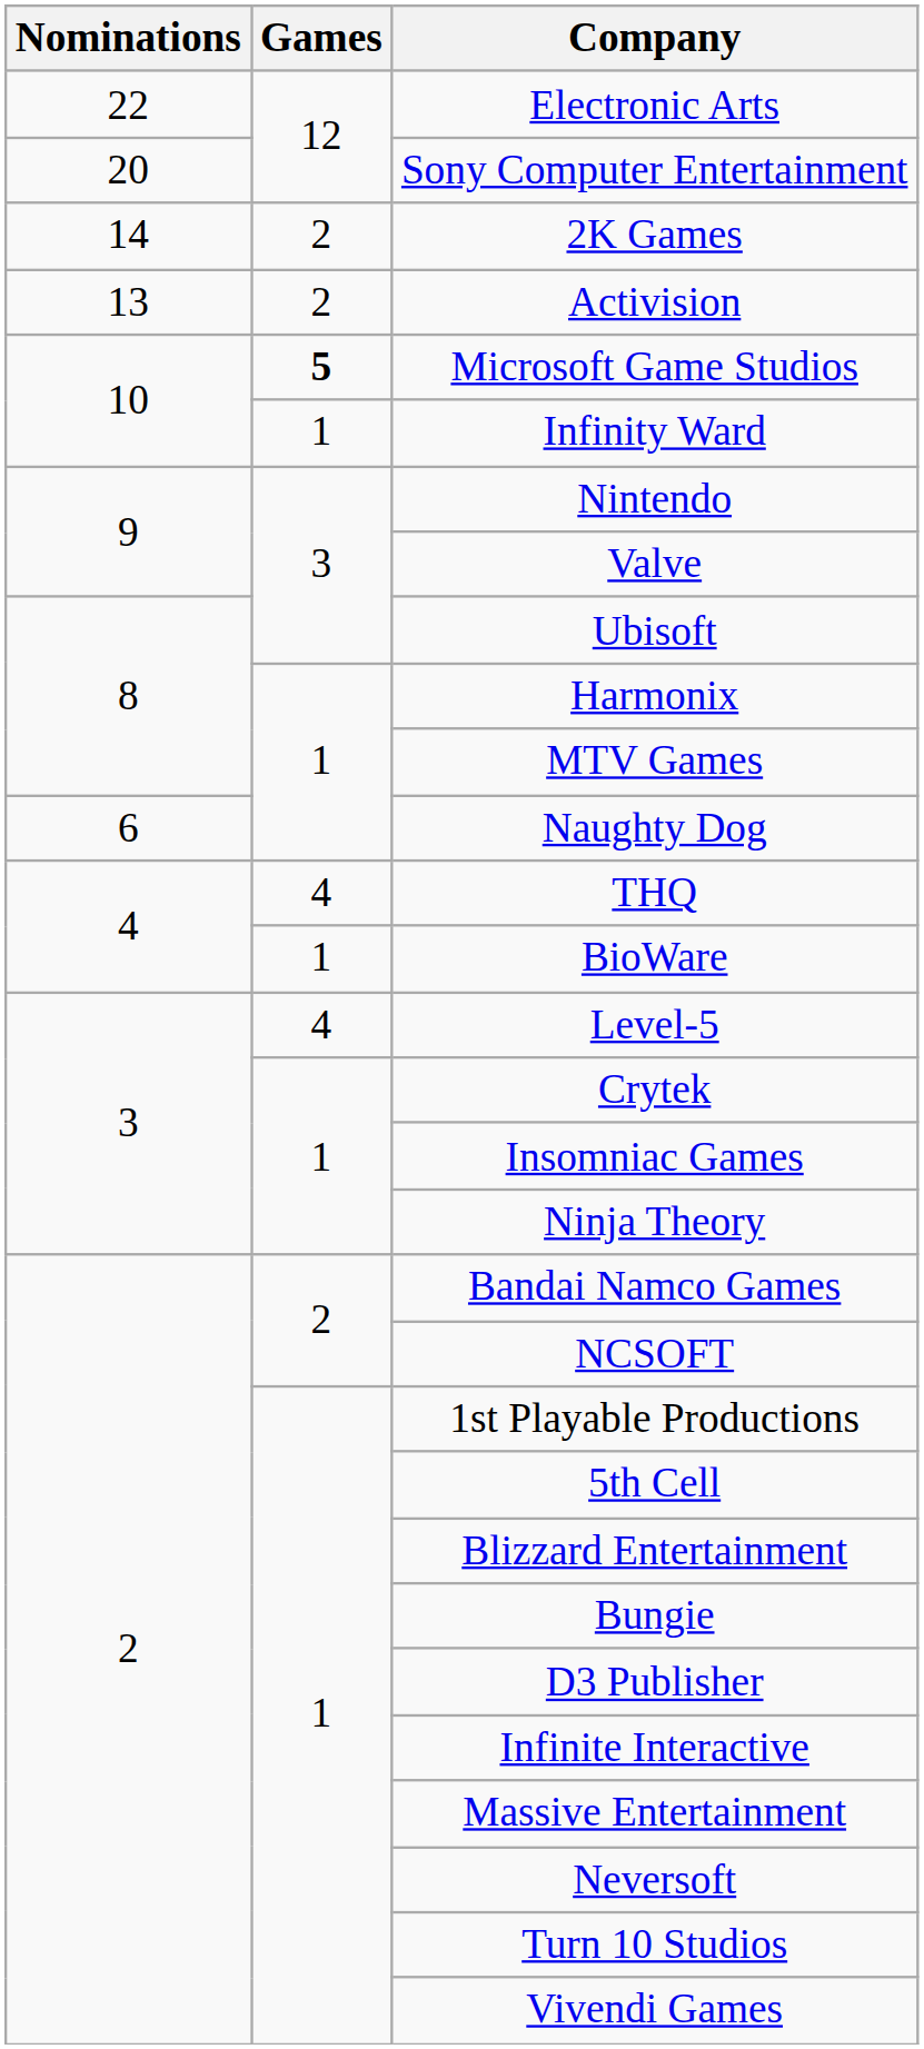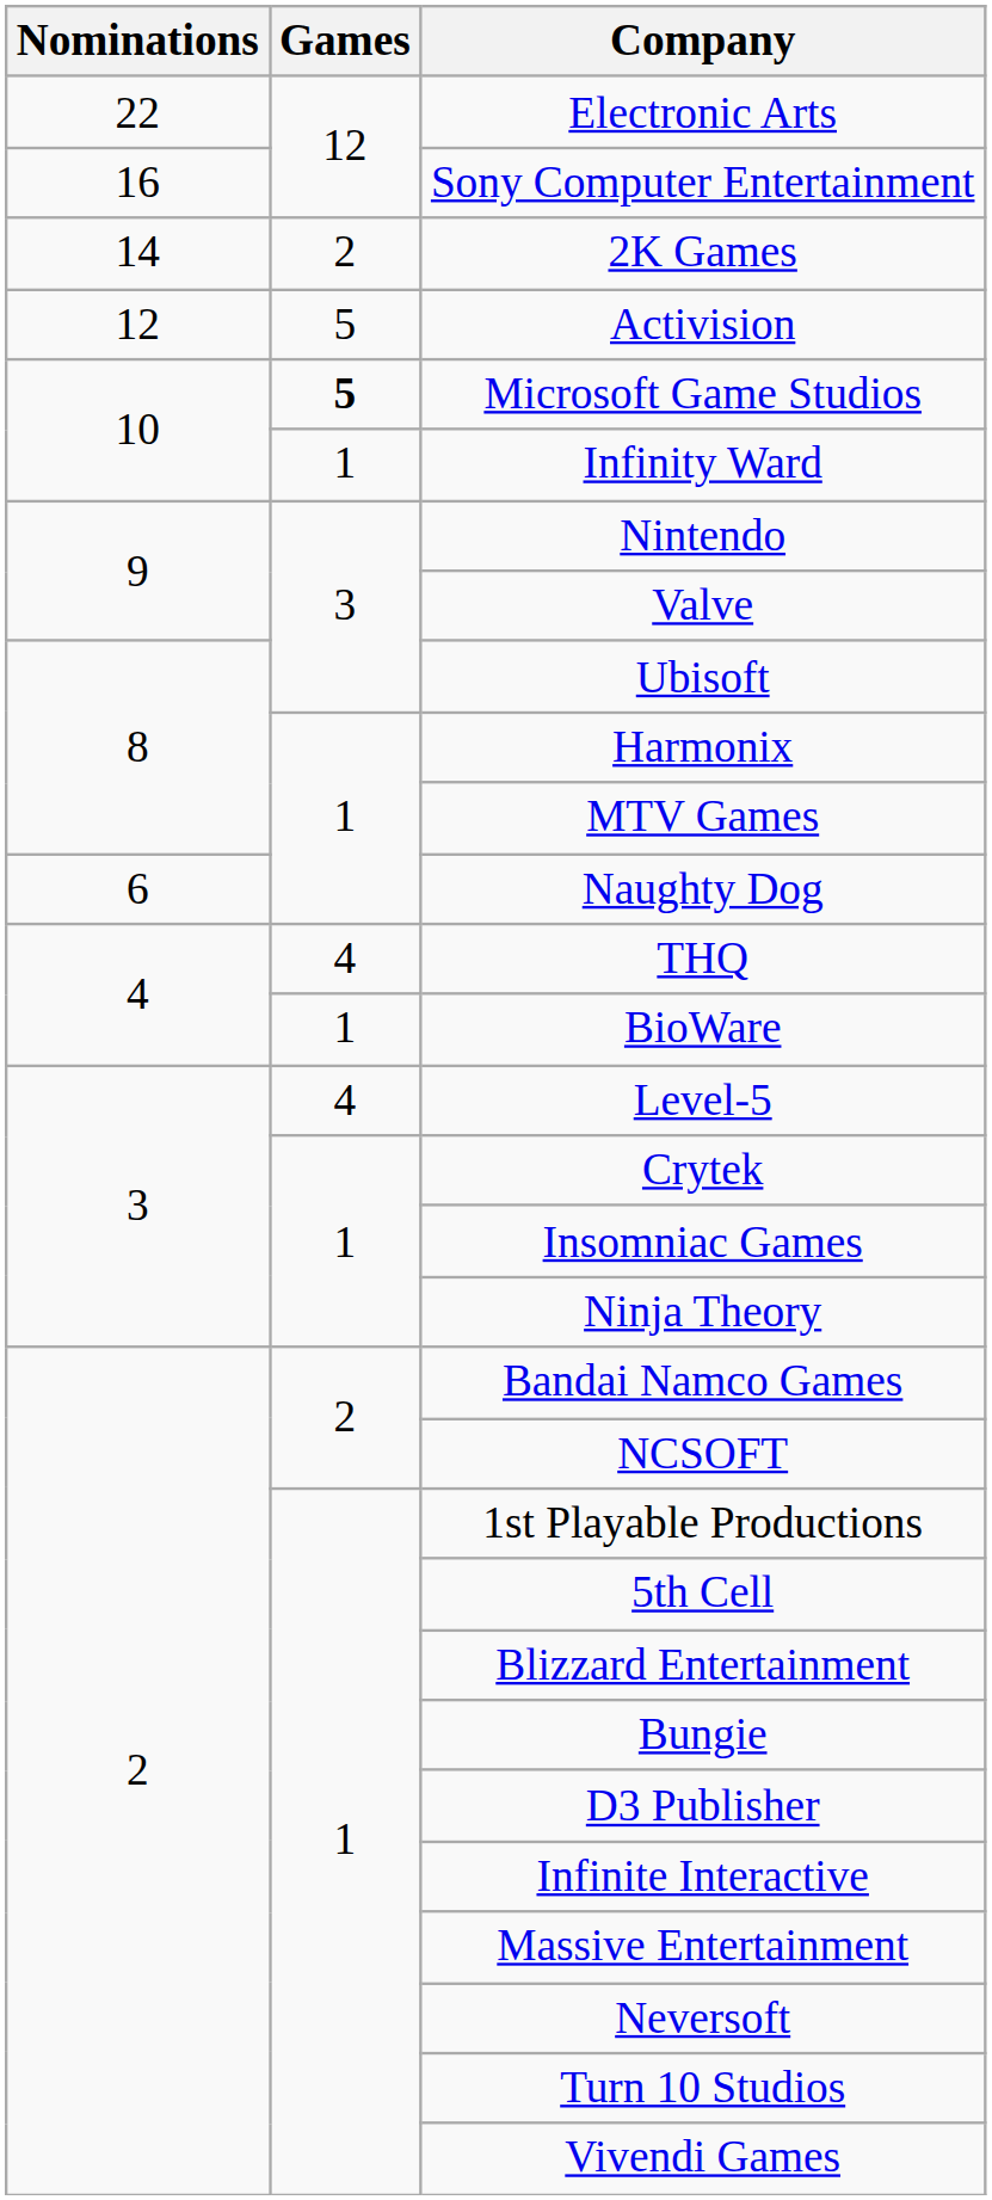Sony Computer Entertainment | Nominations: 20 -> 16
Activision | Nominations: 13 -> 12
Activision | Games: 2 -> 5
